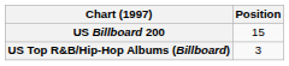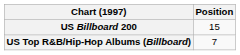US Top R&B/Hip-Hop Albums (Billboard) | Position: 3 -> 7
